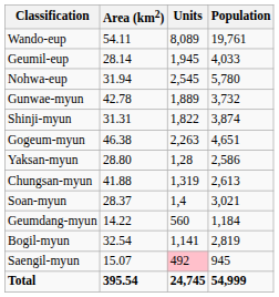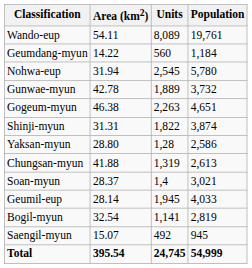rows swapped: Geumil-eup <-> Geumdang-myun
rows swapped: Shinji-myun <-> Gogeum-myun
Saengil-myun | Units: pink background -> no background
